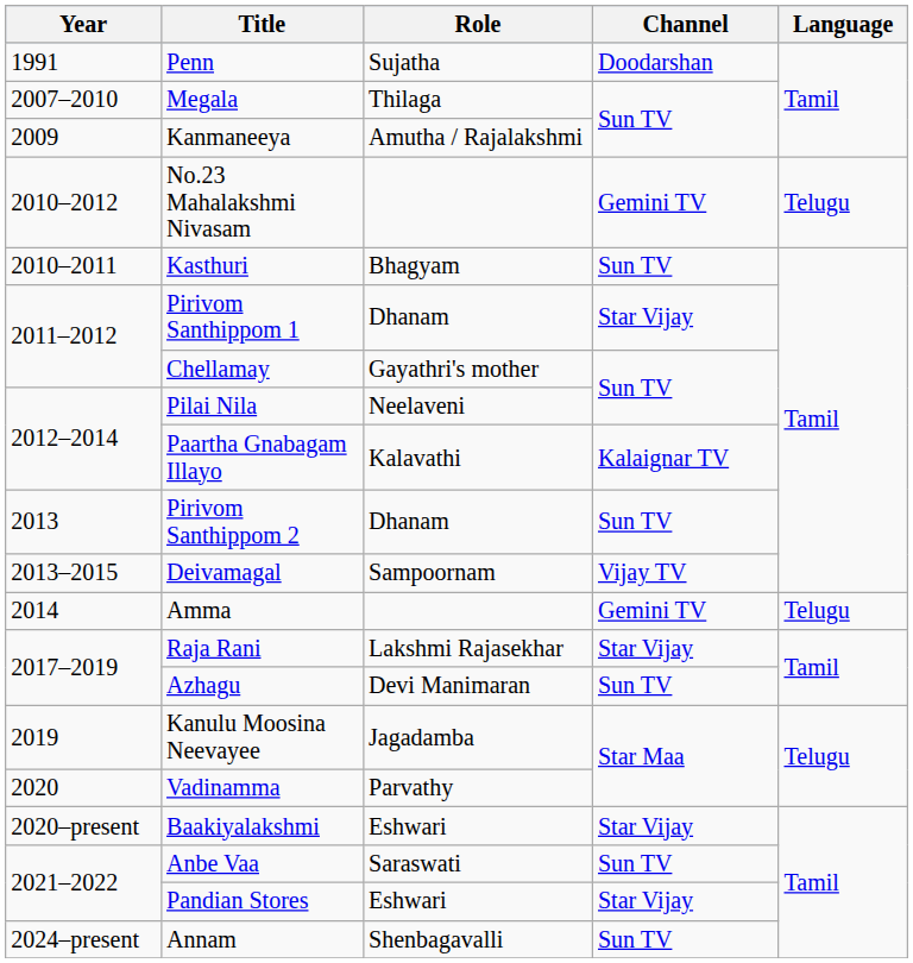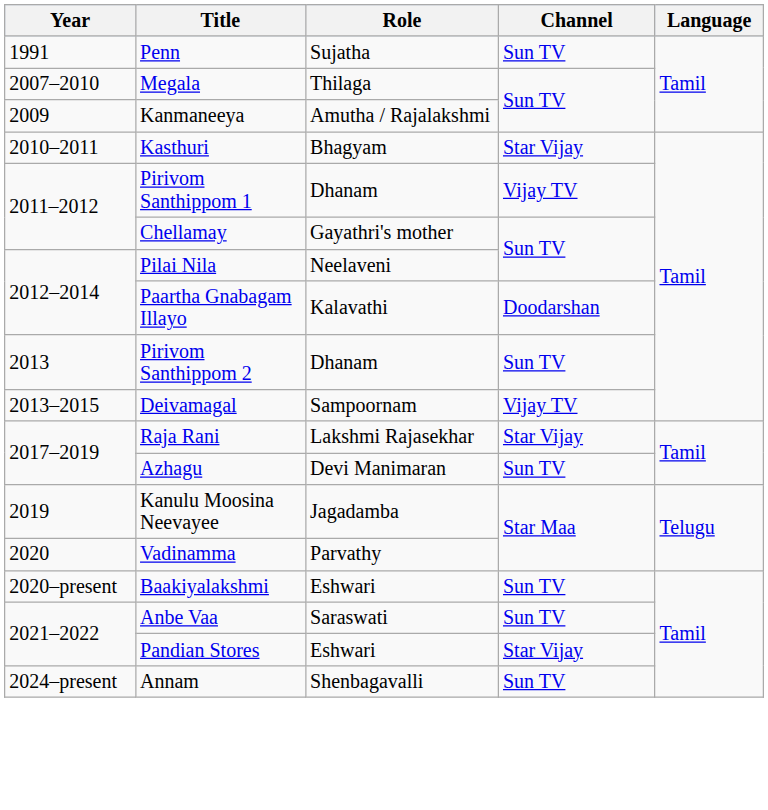Penn | Channel: Doodarshan -> Sun TV
- row: 2010–2012 | No.23 Mahalakshmi Nivasam | Gemini TV | Telugu
Kasthuri | Channel: Sun TV -> Star Vijay
Pirivom Santhippom 1 | Channel: Star Vijay -> Vijay TV
Paartha Gnabagam Illayo | Channel: Kalaignar TV -> Doodarshan
- row: 2014 | Amma | Gemini TV | Telugu
Baakiyalakshmi | Channel: Star Vijay -> Sun TV
